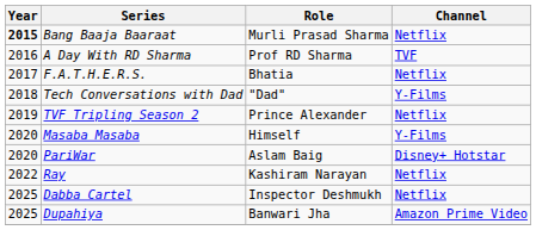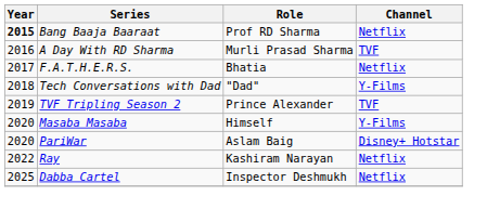Bang Baaja Baaraat | Role: Murli Prasad Sharma -> Prof RD Sharma
A Day With RD Sharma | Role: Prof RD Sharma -> Murli Prasad Sharma
TVF Tripling Season 2 | Channel: Netflix -> TVF
- row: 2025 | Dupahiya | Banwari Jha | Amazon Prime Video
